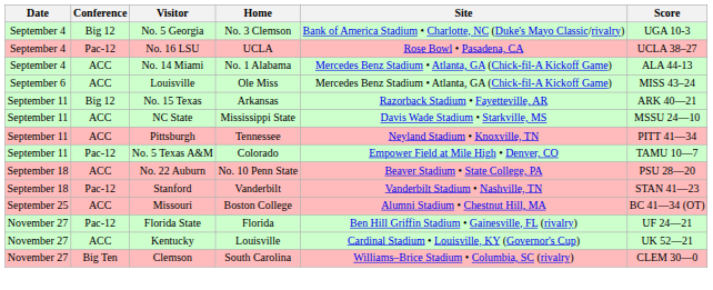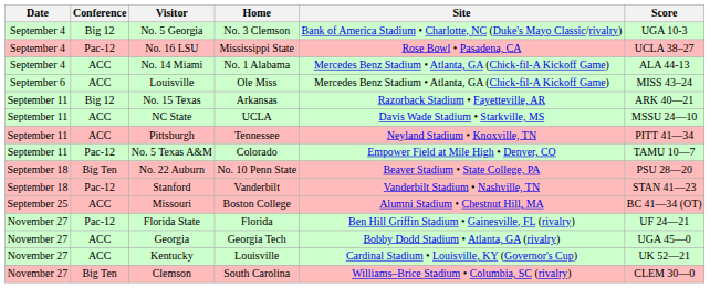No. 16 LSU | Home: UCLA -> Mississippi State
NC State | Home: Mississippi State -> UCLA
No. 22 Auburn | Conference: ACC -> Big Ten
+ row: November 27 | ACC | Georgia | Georgia Tech | Bobby Dodd Stadium • Atlanta, GA (rivalry) | UGA 45—0
